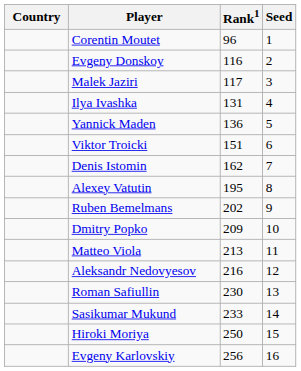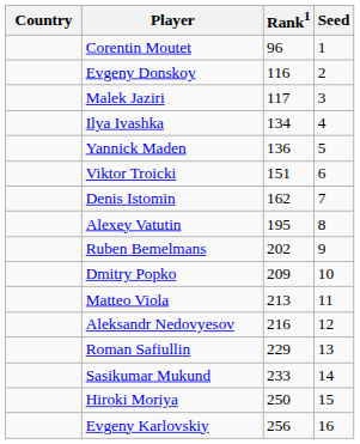Ilya Ivashka | Rank1: 131 -> 134
Roman Safiullin | Rank1: 230 -> 229
